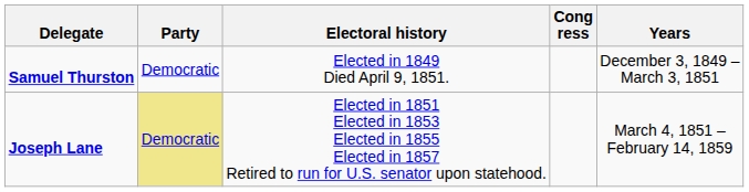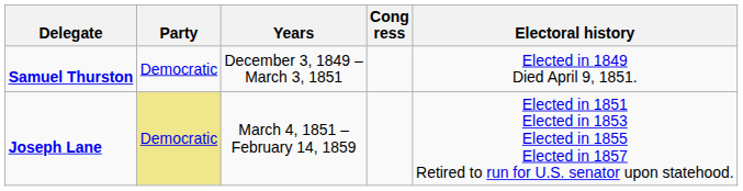columns swapped: Years <-> Electoral history
